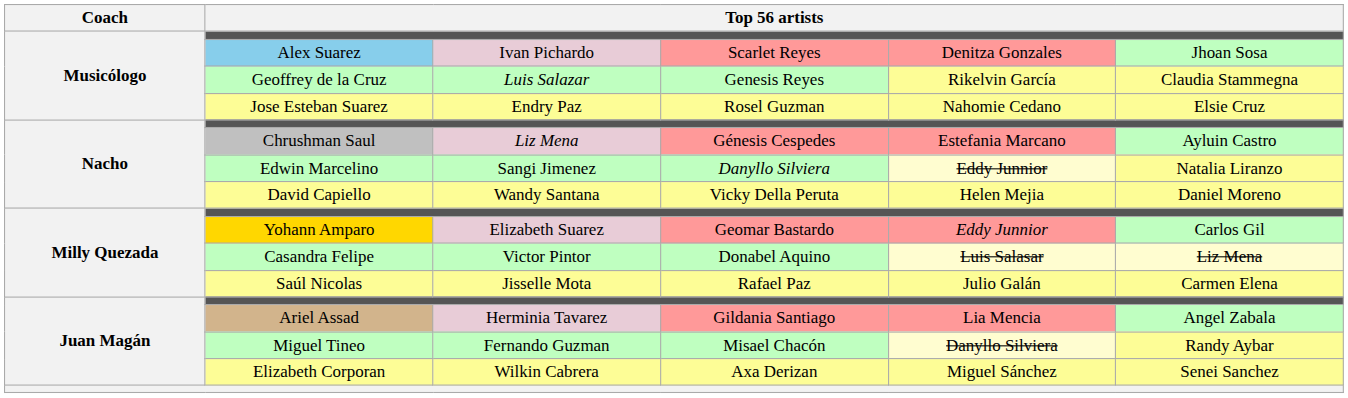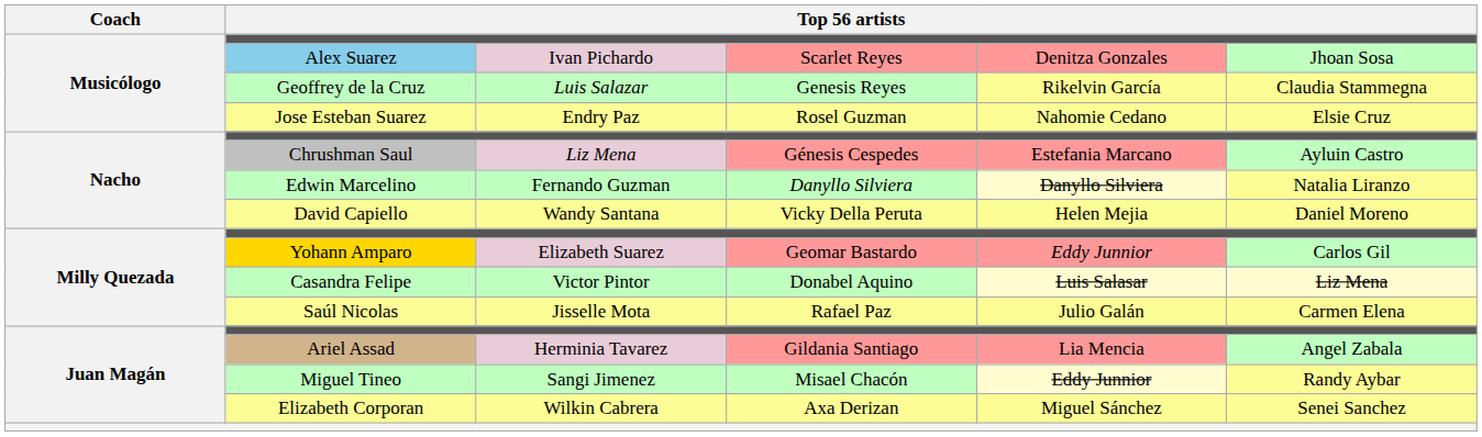Edwin Marcelino | column 3: Sangi Jimenez -> Fernando Guzman
Edwin Marcelino | column 5: Eddy Junnior -> Danyllo Silviera
Miguel Tineo | column 3: Fernando Guzman -> Sangi Jimenez
Miguel Tineo | column 5: Danyllo Silviera -> Eddy Junnior
